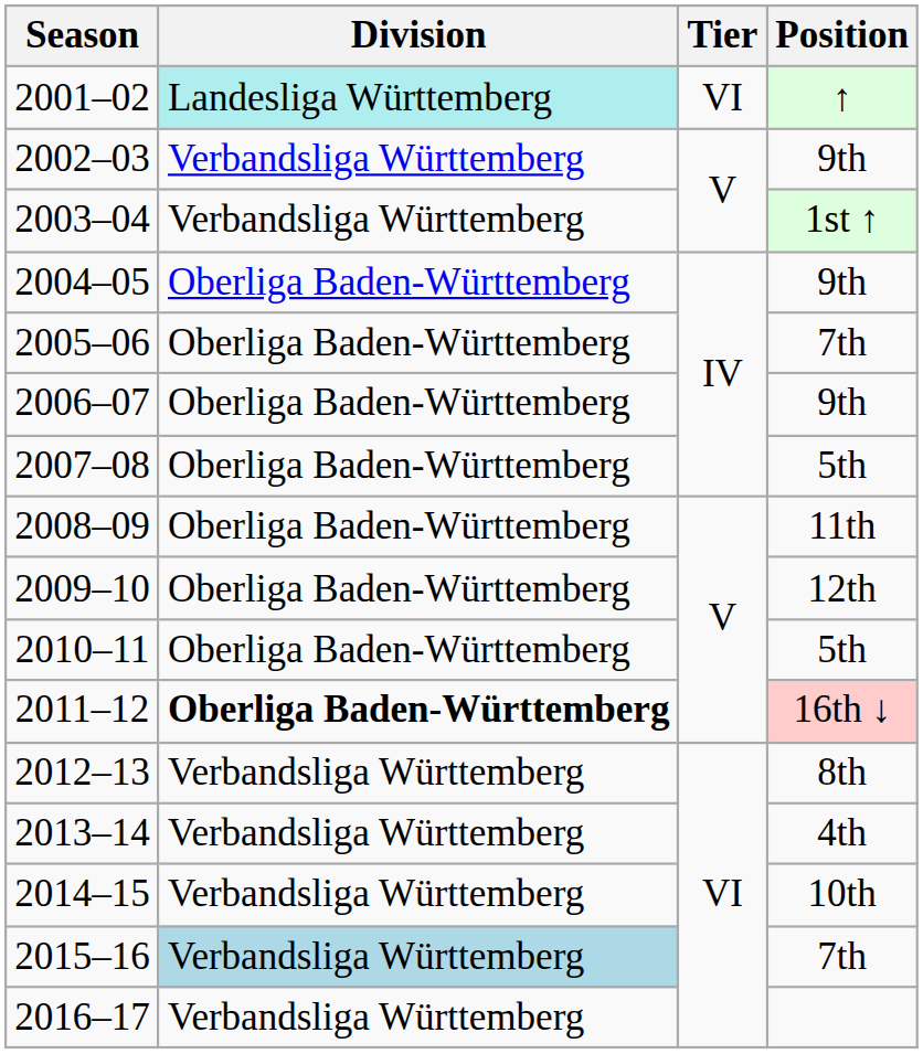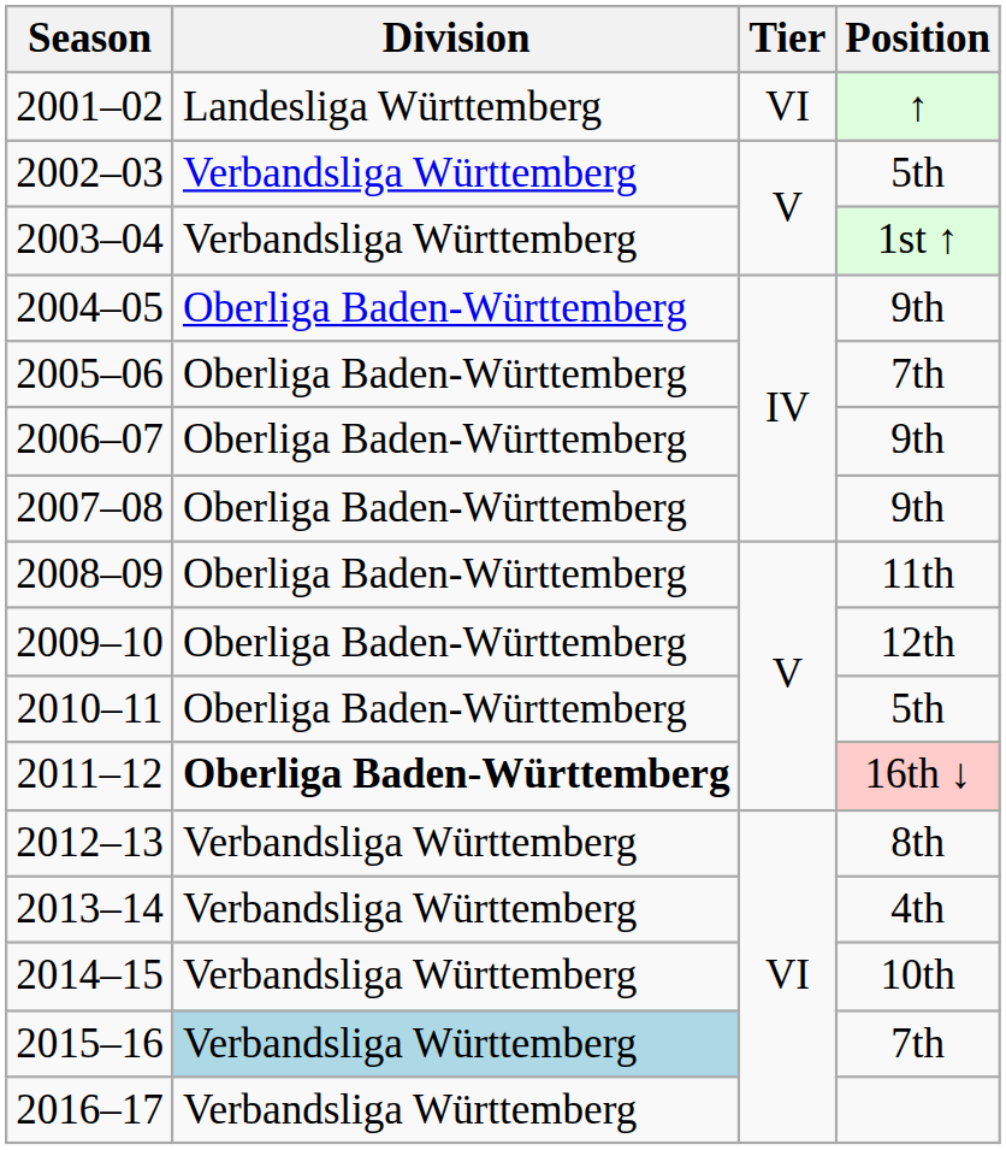2001–02 | Division: paleturquoise background -> no background
2002–03 | Position: 9th -> 5th
2007–08 | Position: 5th -> 9th
